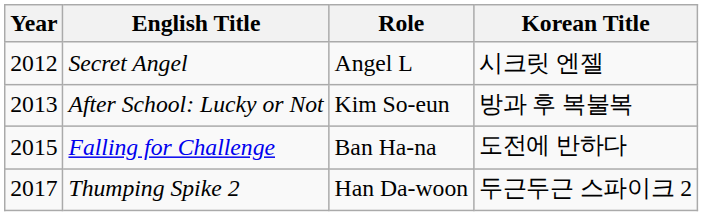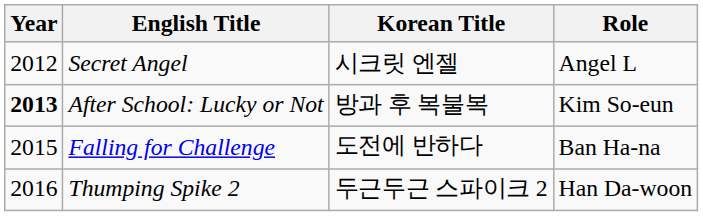columns swapped: Korean Title <-> Role
After School: Lucky or Not | Year: normal -> bold
Thumping Spike 2 | Year: 2017 -> 2016
